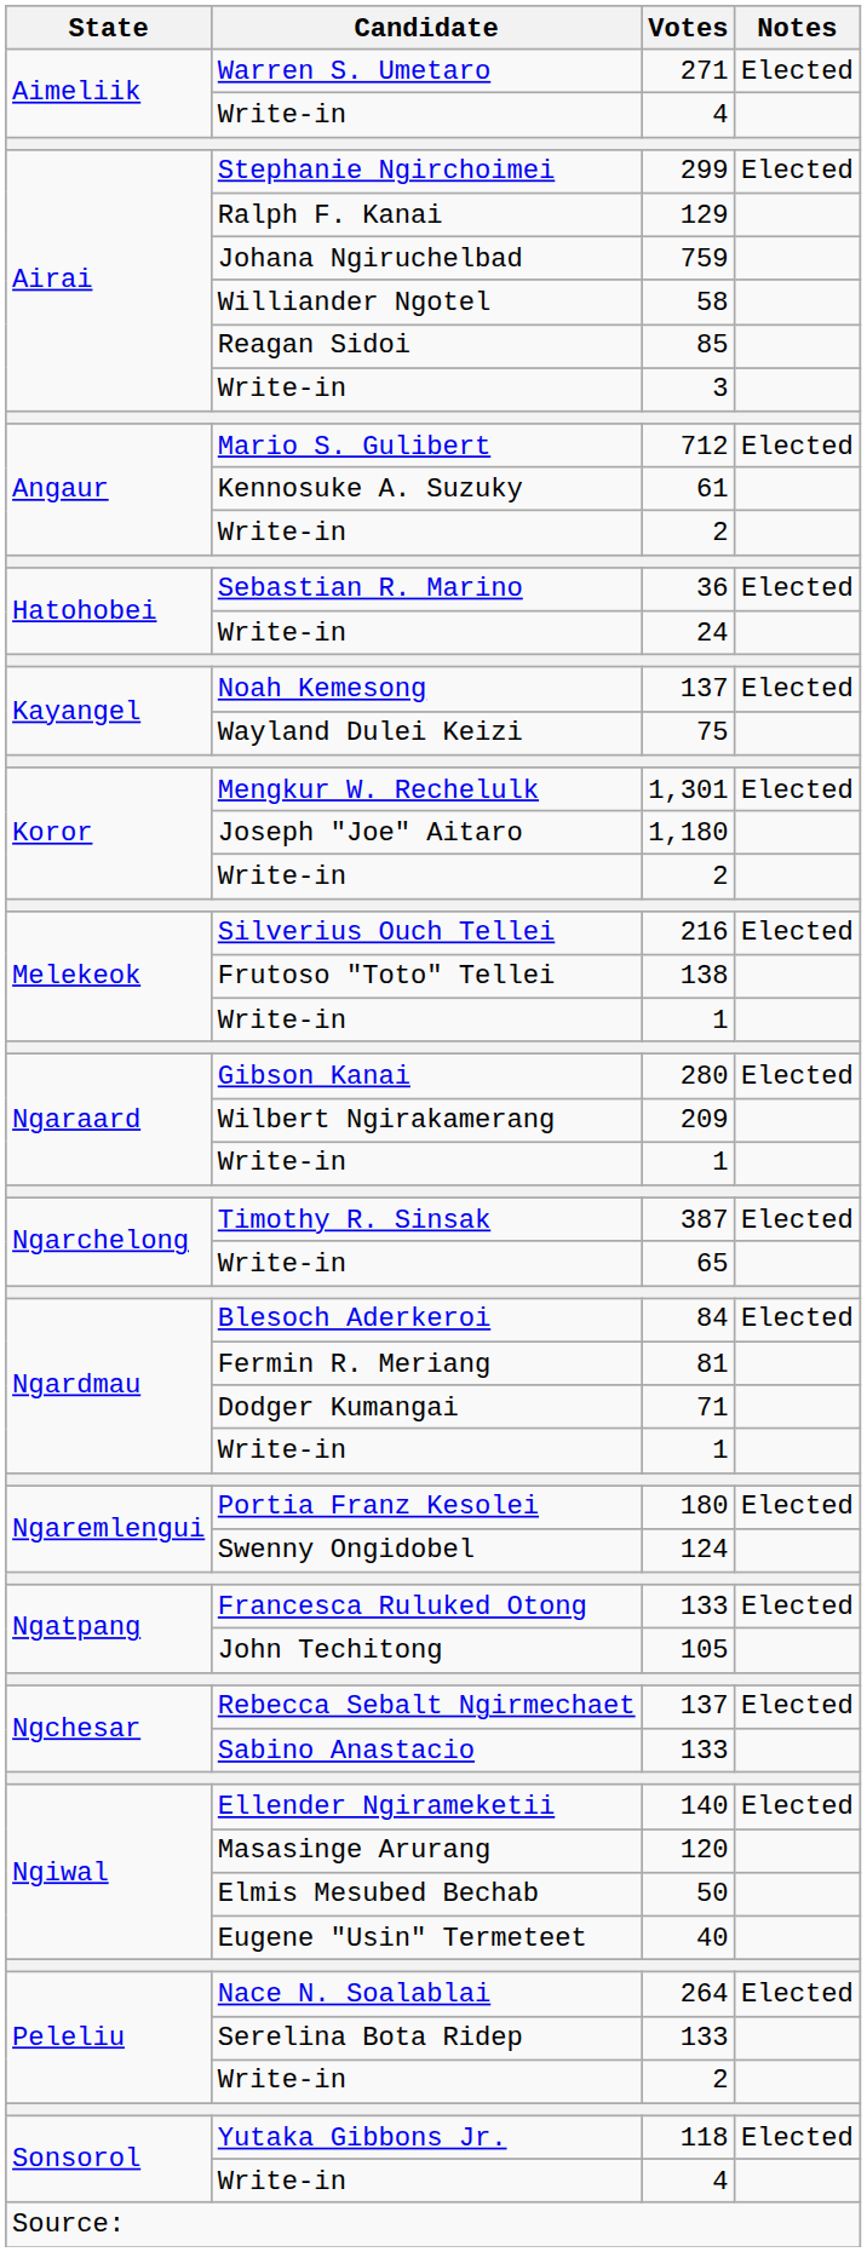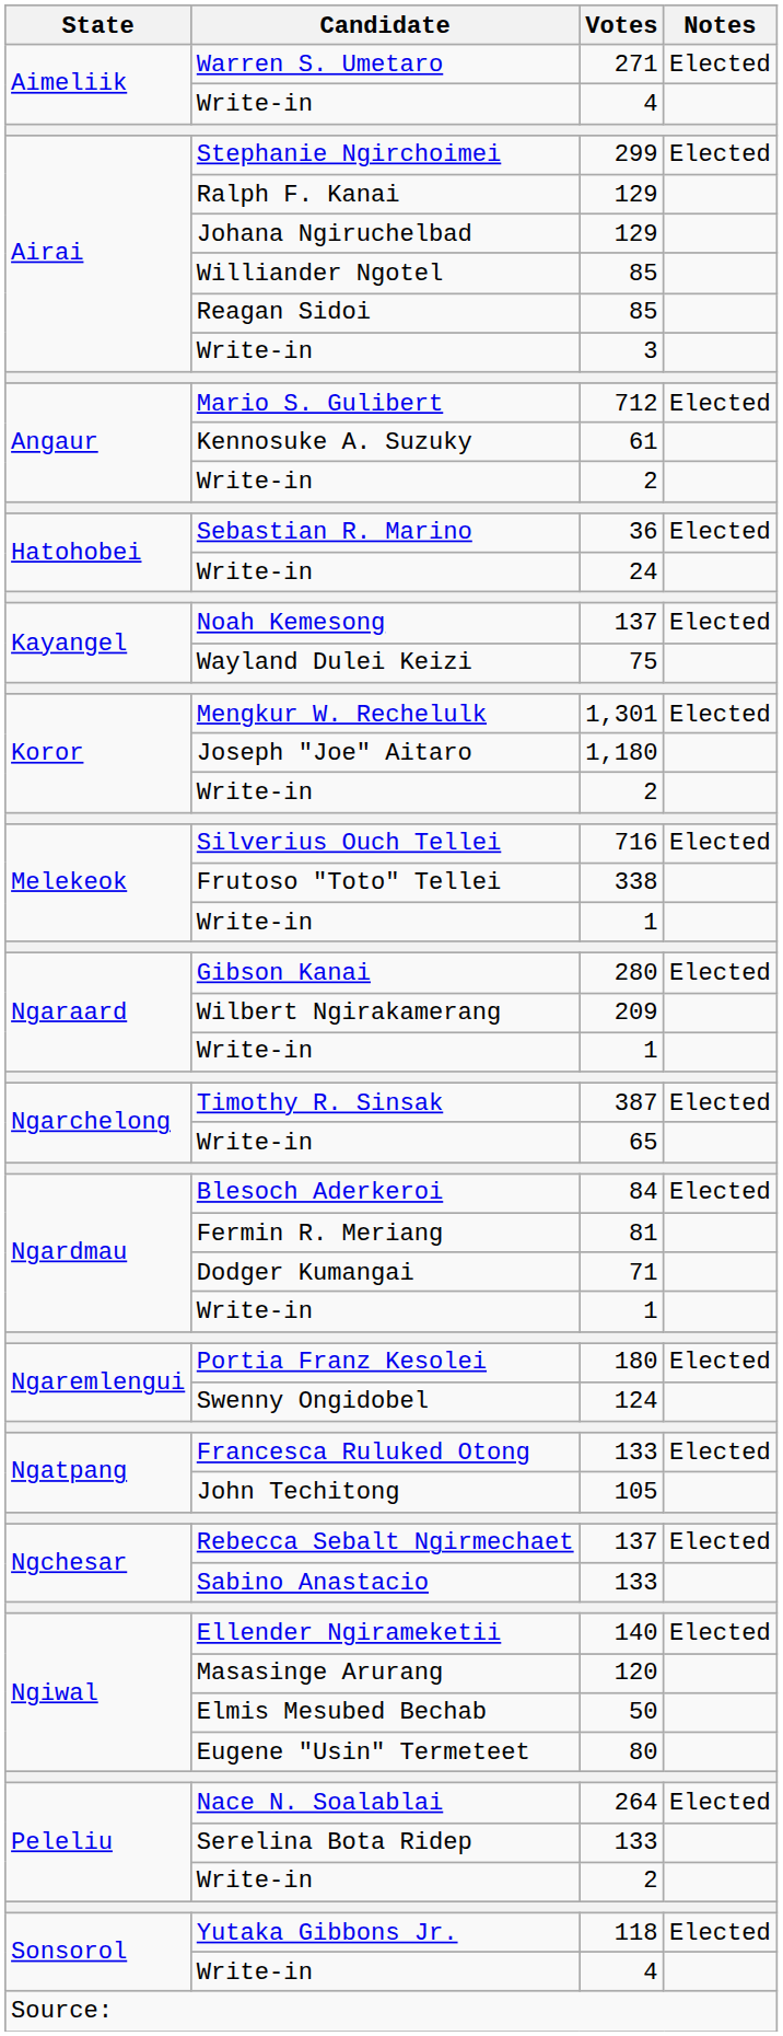Johana Ngiruchelbad | Votes: 759 -> 129
Williander Ngotel | Votes: 58 -> 85
Silverius Ouch Tellei | Votes: 216 -> 716
Frutoso "Toto" Tellei | Votes: 138 -> 338
Eugene "Usin" Termeteet | Votes: 40 -> 80
